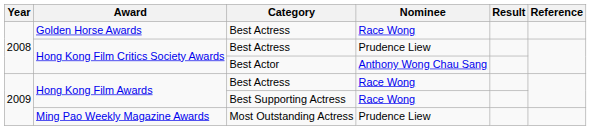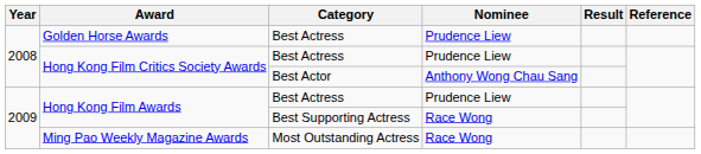Golden Horse Awards | Nominee: Race Wong -> Prudence Liew
Hong Kong Film Awards / Best Actress | Nominee: Race Wong -> Prudence Liew
Ming Pao Weekly Magazine Awards | Nominee: Prudence Liew -> Race Wong
